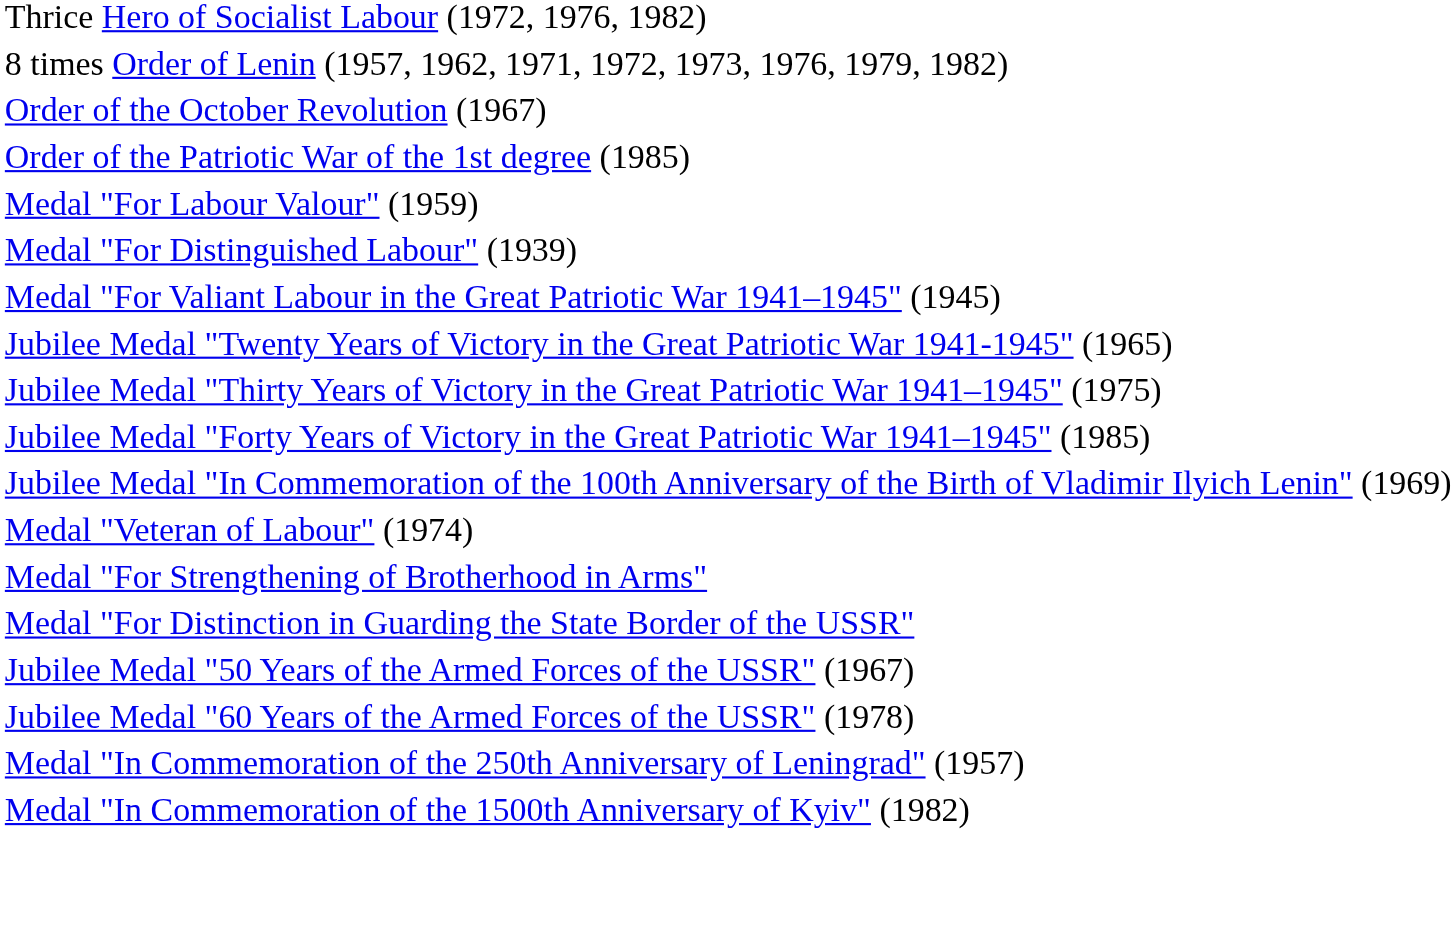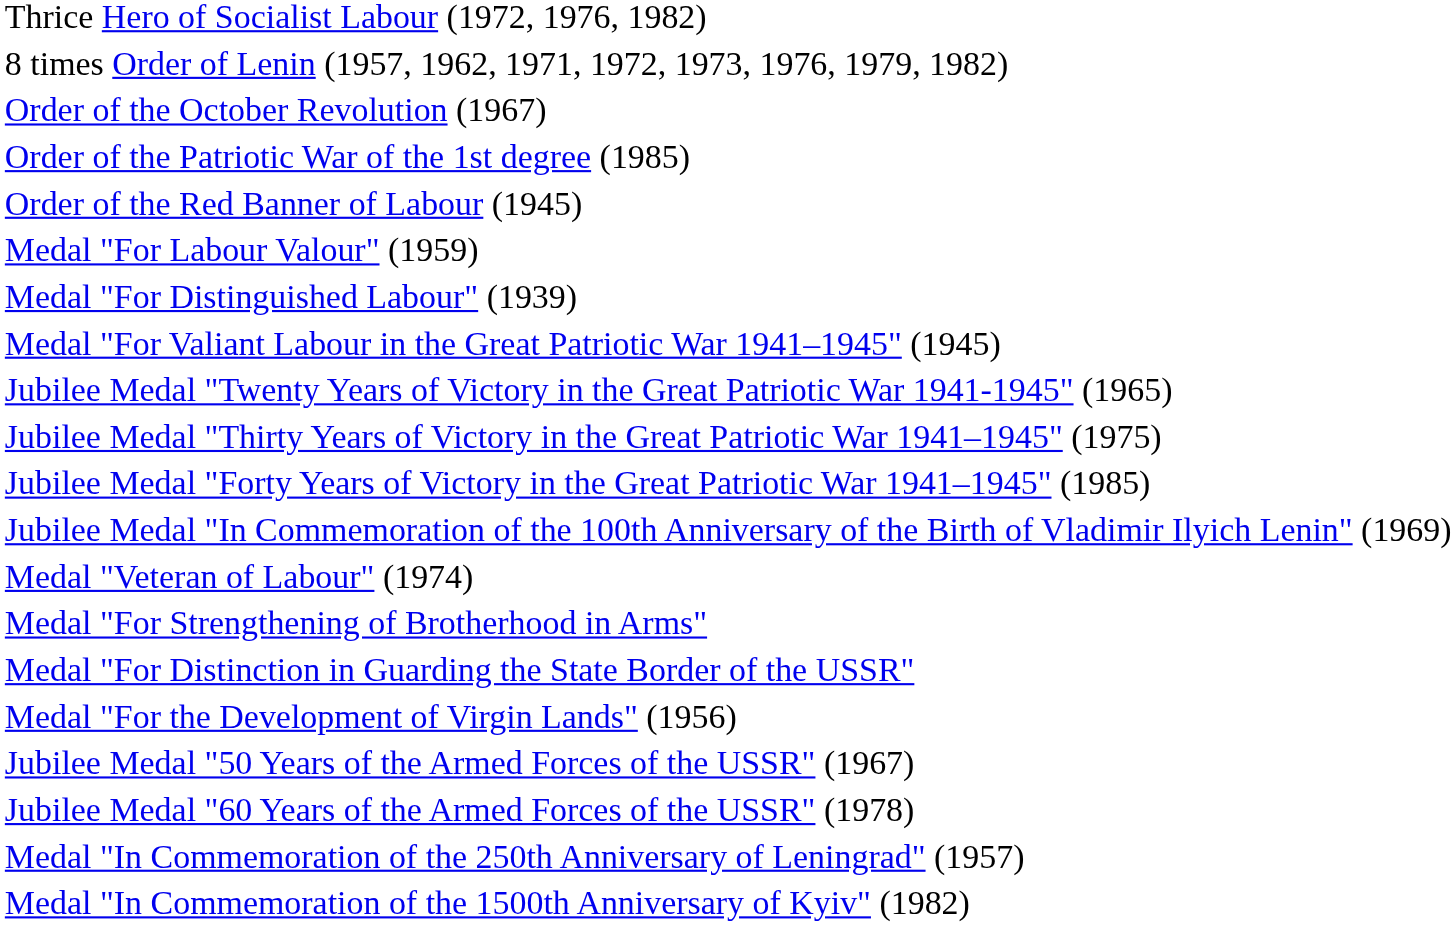+ row: Order of the Red Banner of Labour (1945)
+ row: Medal "For the Development of Virgin Lands" (1956)
